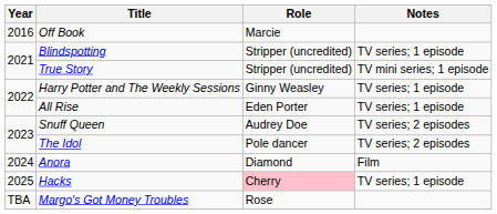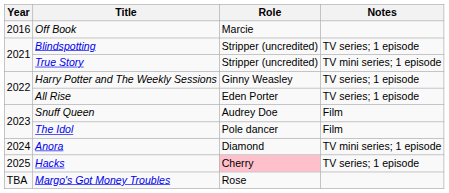Snuff Queen | Notes: TV series; 2 episodes -> Film
The Idol | Notes: TV series; 2 episodes -> Film
Anora | Notes: Film -> TV mini series; 1 episode
